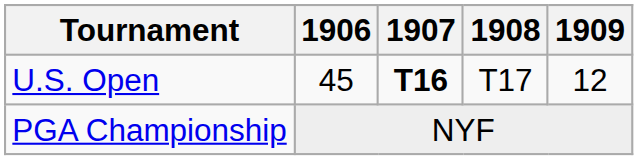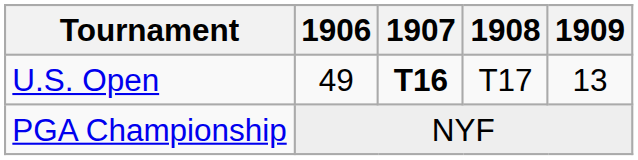U.S. Open | 1906: 45 -> 49
U.S. Open | 1909: 12 -> 13
